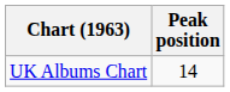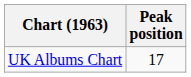UK Albums Chart | Peak position: 14 -> 17
